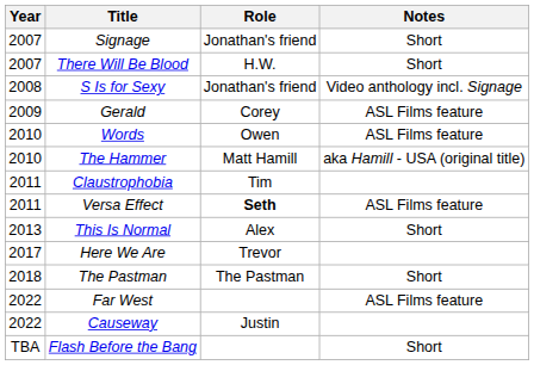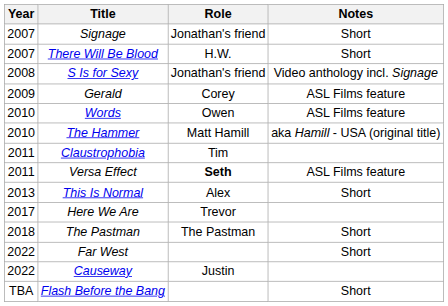Far West | Notes: ASL Films feature -> Short
